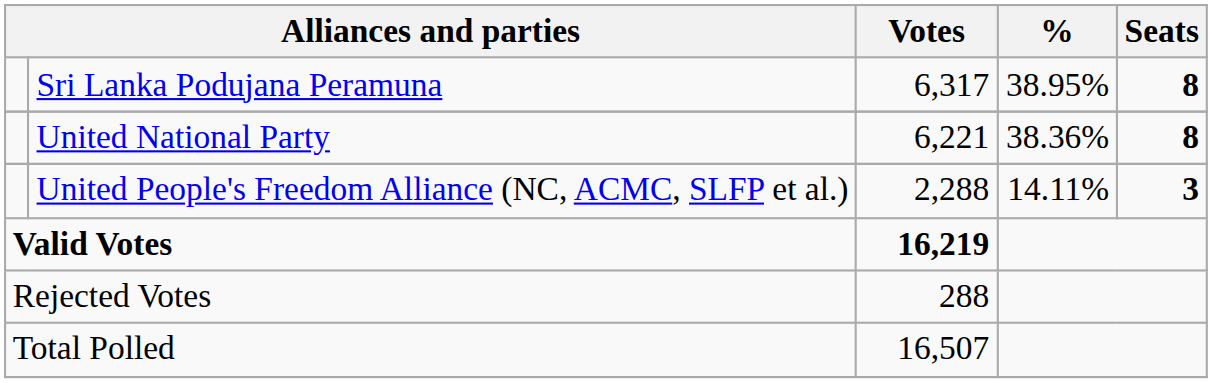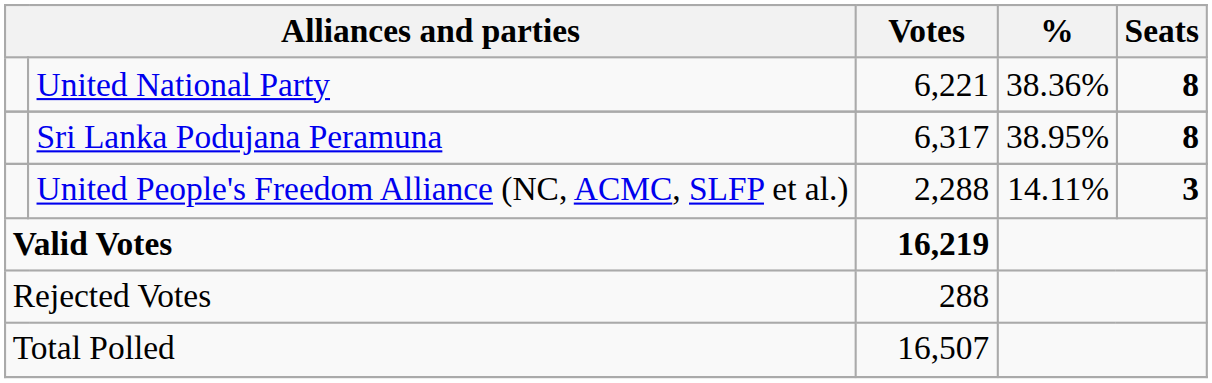rows swapped: Sri Lanka Podujana Peramuna <-> United National Party
